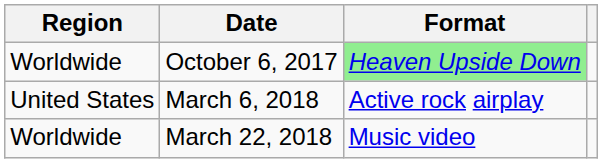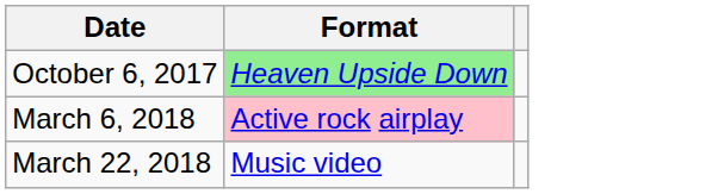- column: Region | Worldwide | United States | Worldwide
March 6, 2018 | Format: no background -> pink background
